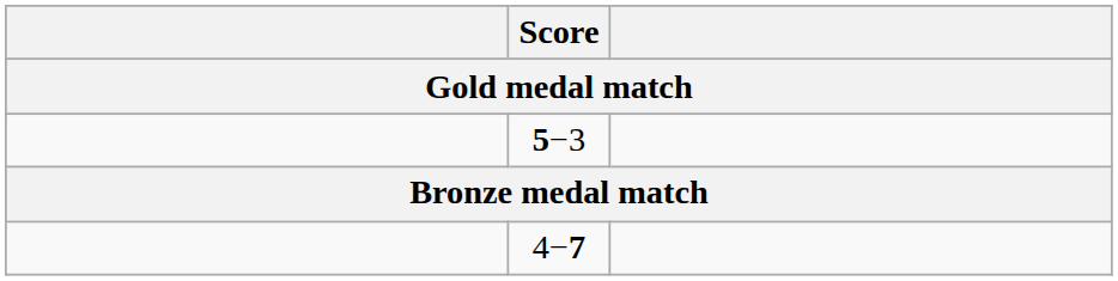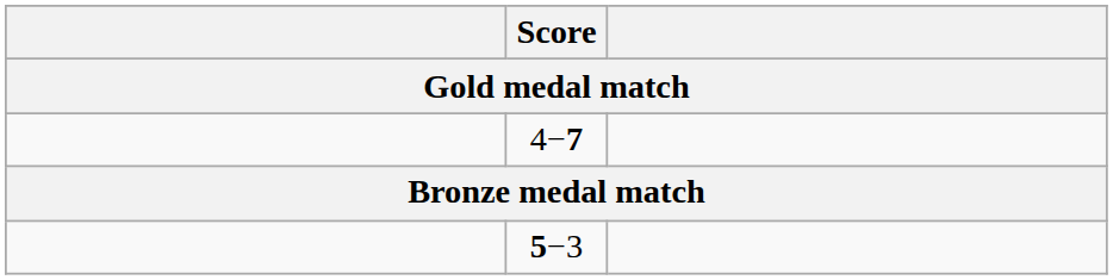rows swapped: 5−3 <-> 4−7
